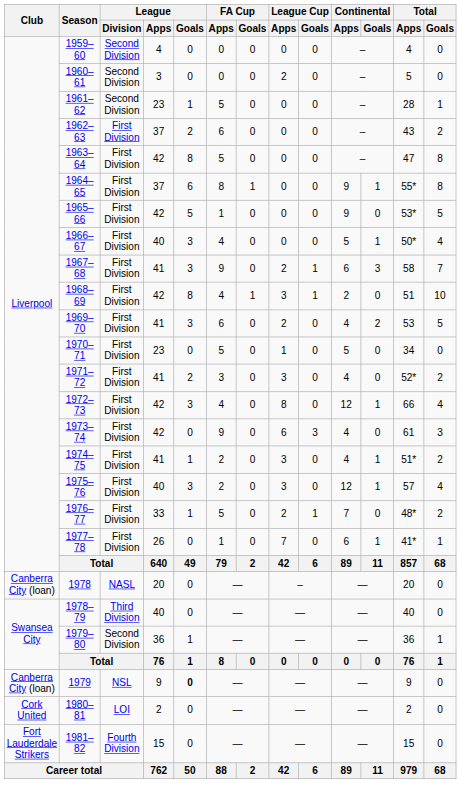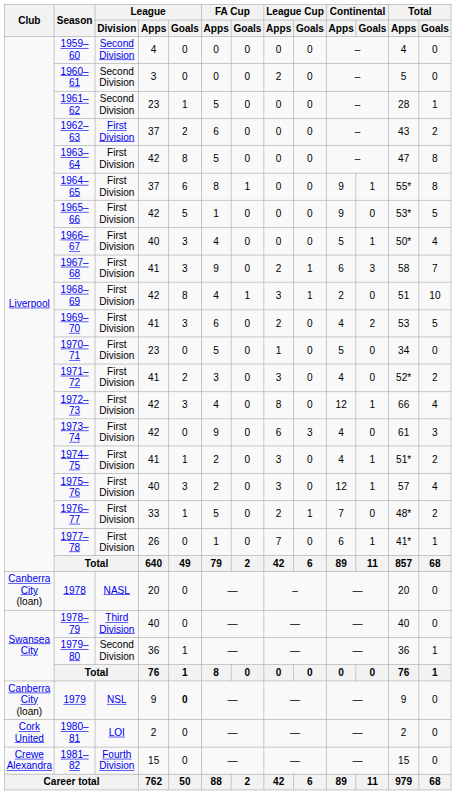1981–82 | Club: Fort Lauderdale Strikers -> Crewe Alexandra
